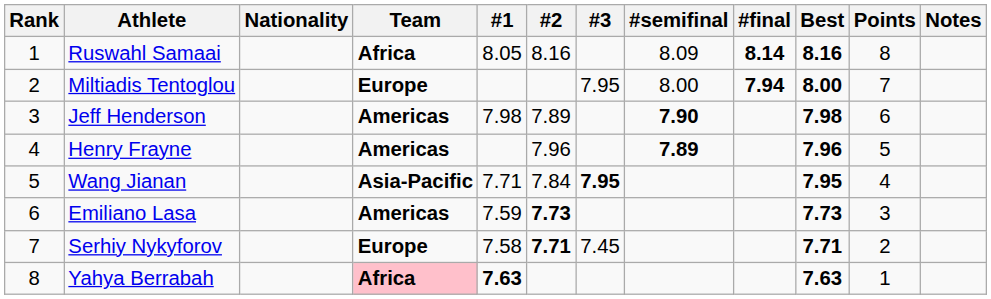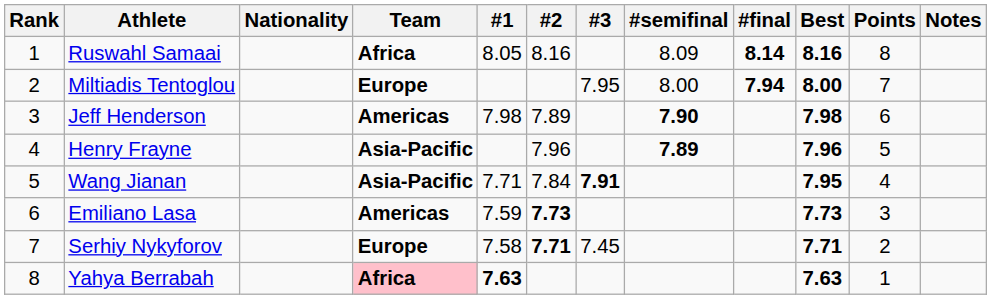Henry Frayne | Team: Americas -> Asia-Pacific
Wang Jianan | #3: 7.95 -> 7.91
